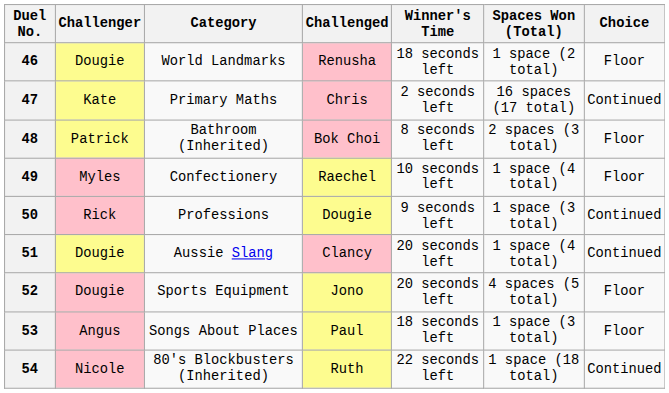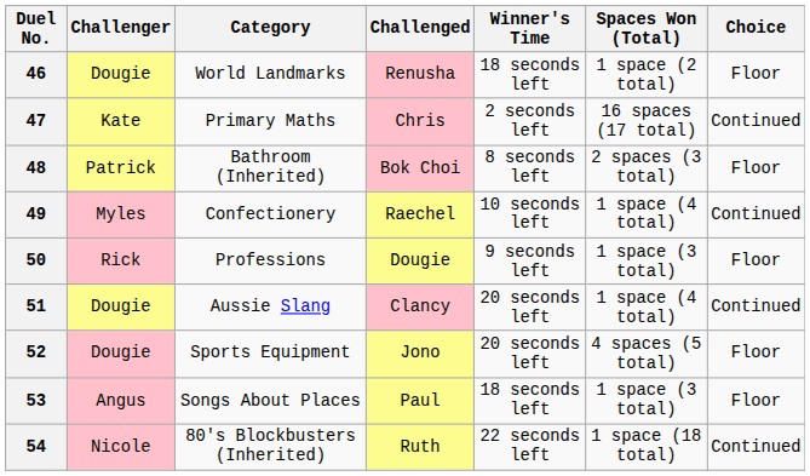49 | Choice: Floor -> Continued
50 | Choice: Continued -> Floor
